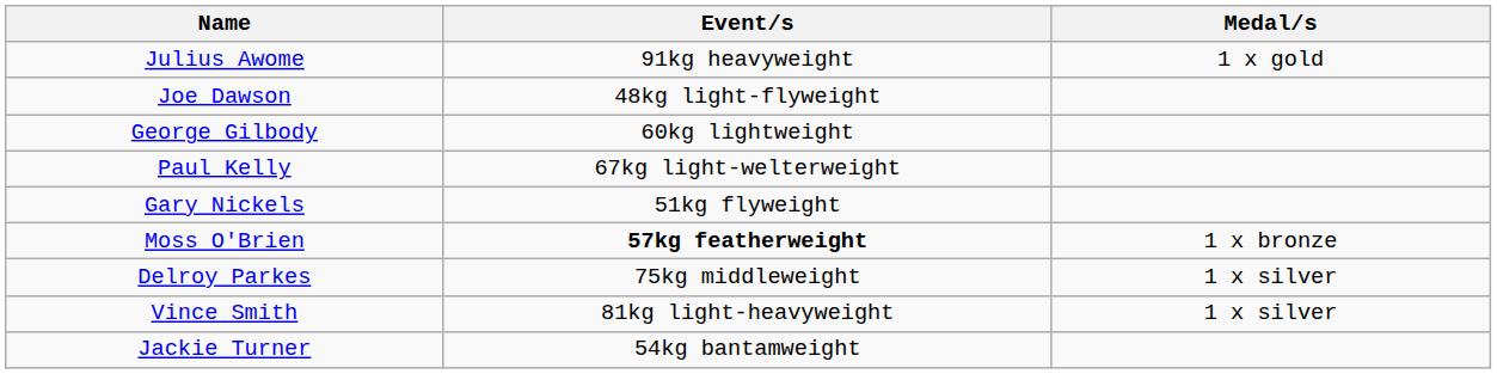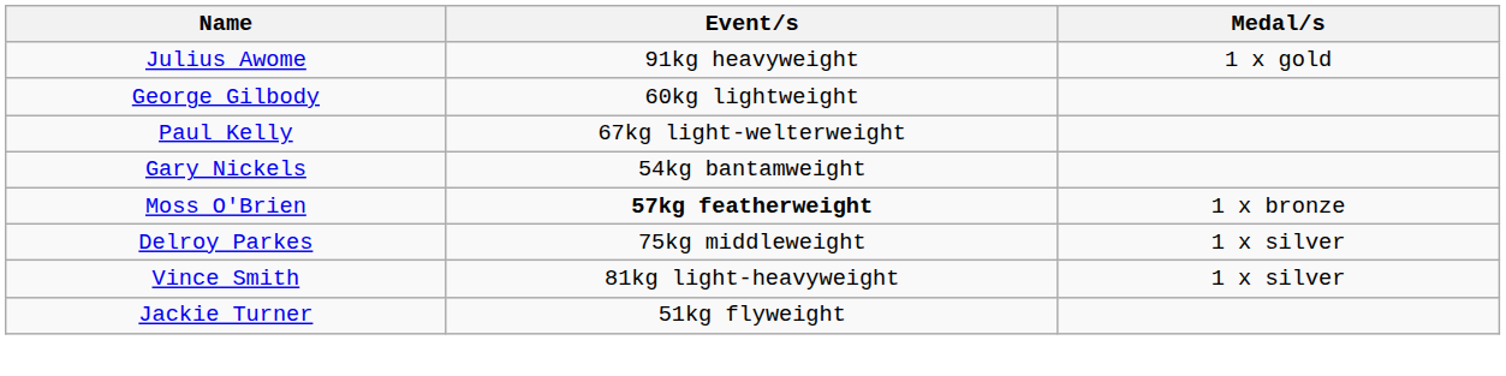- row: Joe Dawson | 48kg light-flyweight
Gary Nickels | Event/s: 51kg flyweight -> 54kg bantamweight
Jackie Turner | Event/s: 54kg bantamweight -> 51kg flyweight
